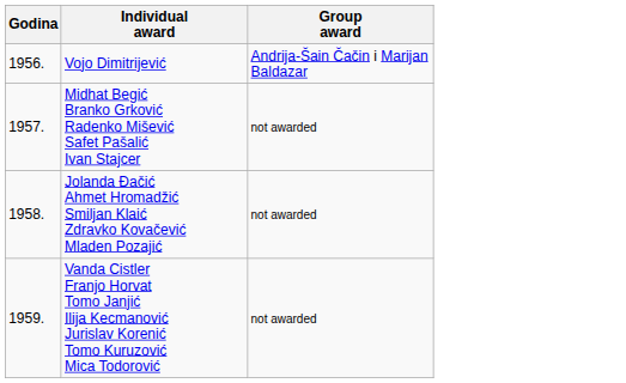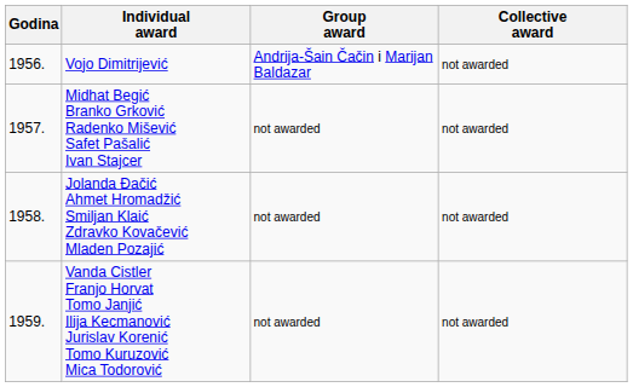+ column: Collective award | not awarded | not awarded | not awarded | not awarded
